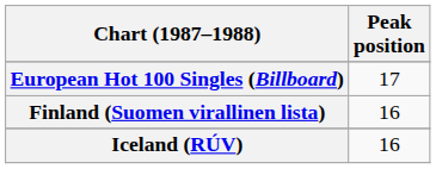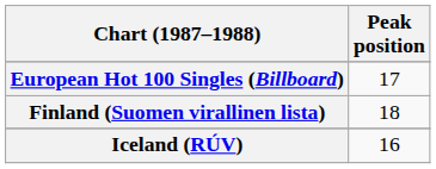Finland (Suomen virallinen lista) | Peak position: 16 -> 18
